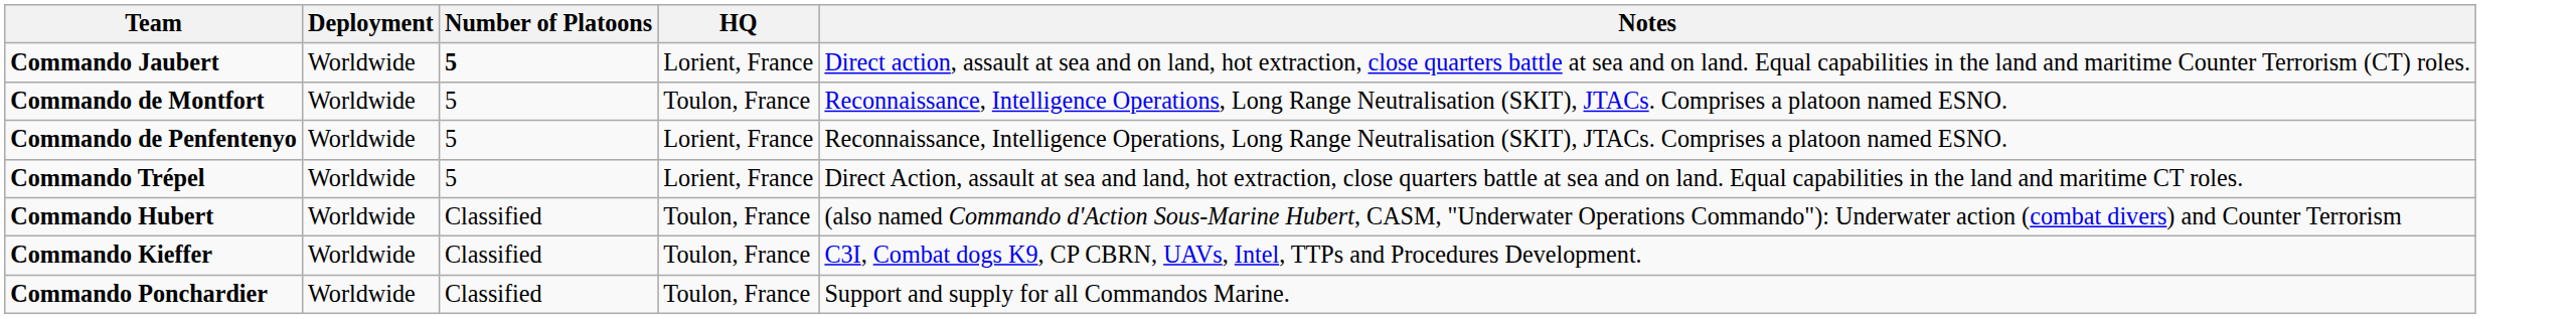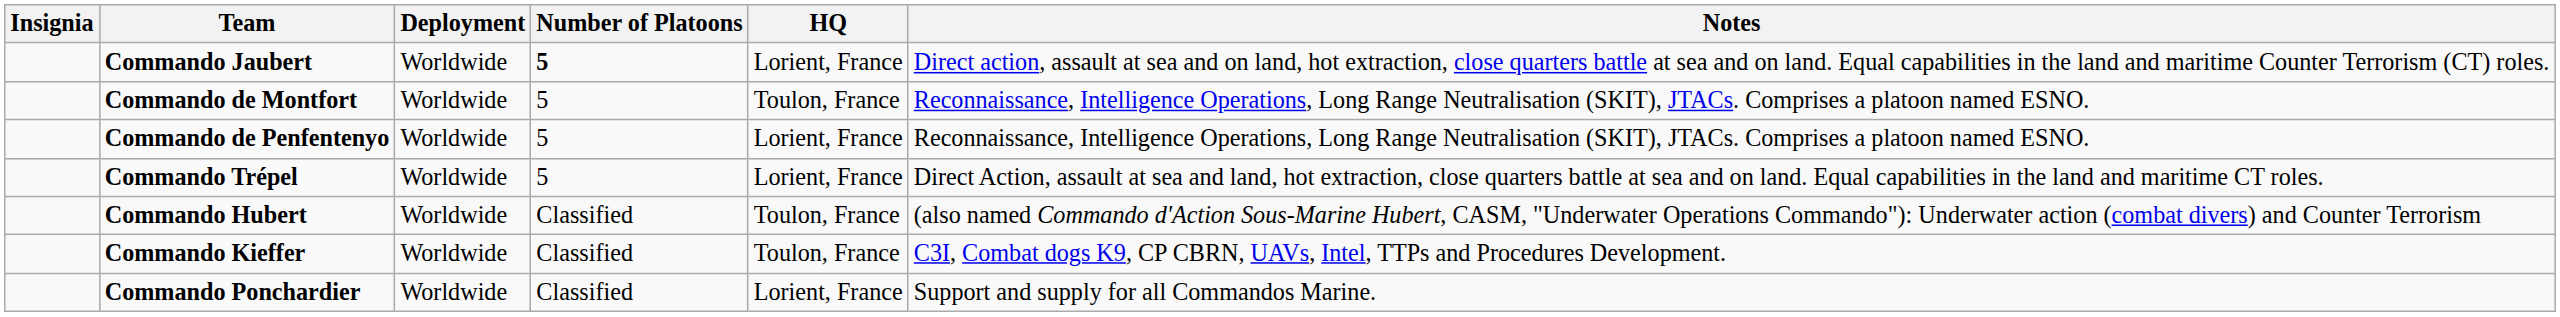+ column: Insignia
Commando Ponchardier | HQ: Toulon, France -> Lorient, France
